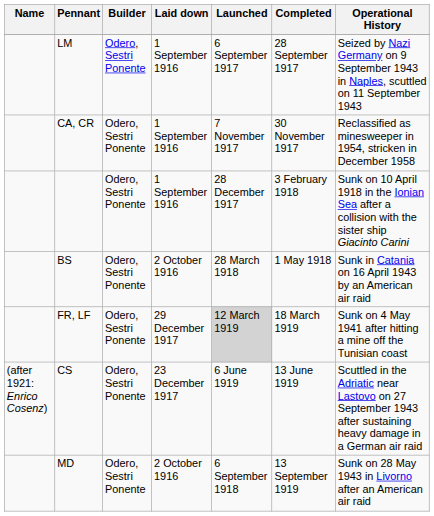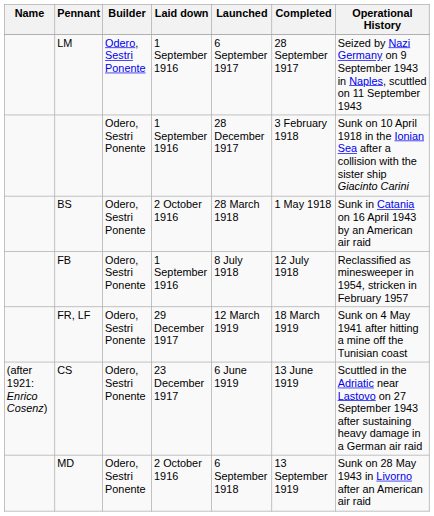- row: CA, CR | Odero, Sestri Ponente | 1 September 1916 | 7 November 1917 | 30 November 1917 | Reclassified as minesweeper in 1954, stricken in December 1958
+ row: FB | Odero, Sestri Ponente | 1 September 1916 | 8 July 1918 | 12 July 1918 | Reclassified as minesweeper in 1954, stricken in February 1957
FR, LF | Launched: lightgrey background -> no background
